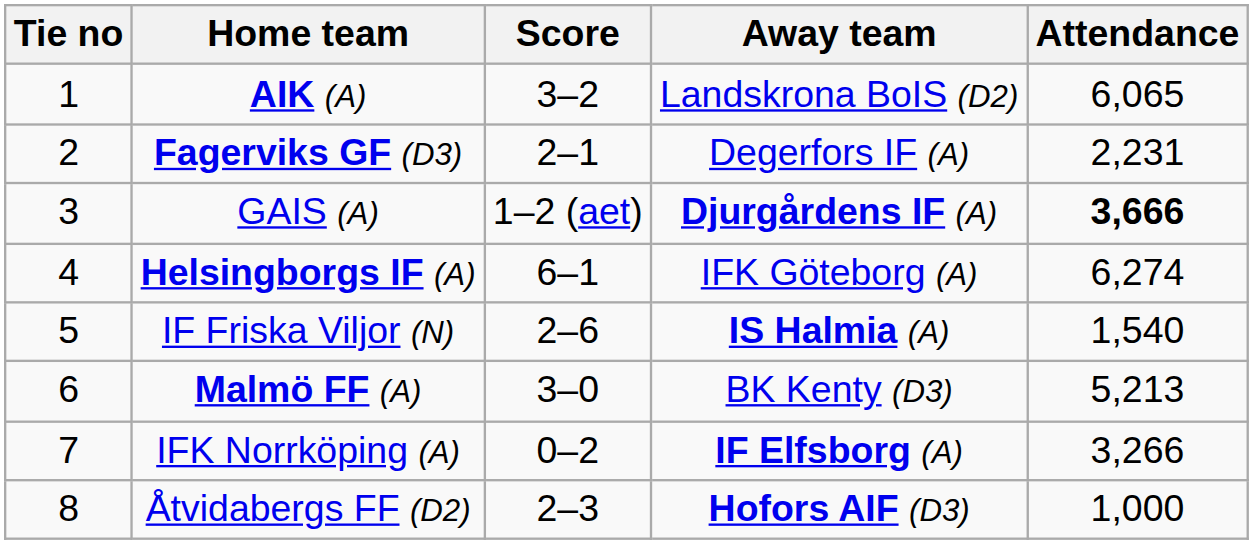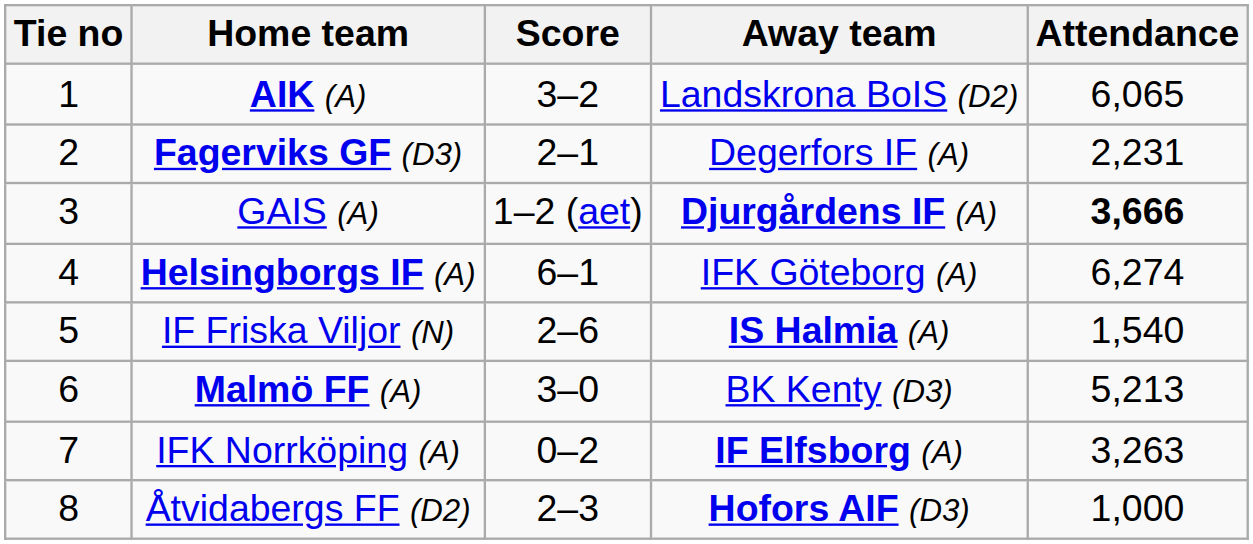IFK Norrköping (A) | Attendance: 3,266 -> 3,263
